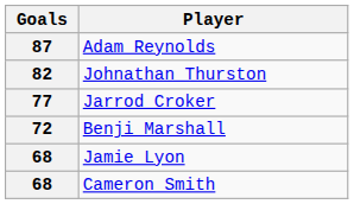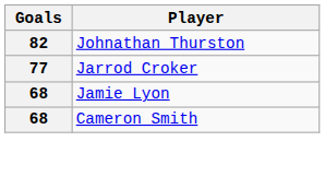- row: 87 | Adam Reynolds
- row: 72 | Benji Marshall
